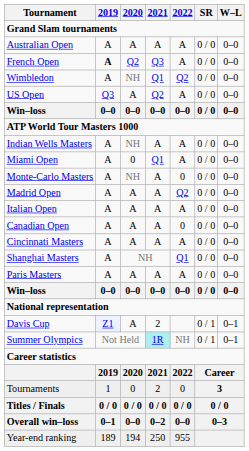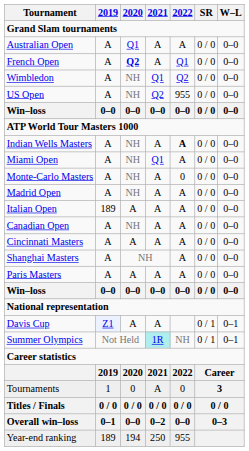Australian Open | 2020: A -> Q1
French Open | 2019: bold -> normal
French Open | 2020: normal -> bold
French Open | 2021: Q3 -> A
French Open | 2022: A -> Q1
US Open | 2019: Q3 -> A
US Open | 2020: A -> NH
US Open | 2022: A -> 955
Indian Wells Masters | 2022: normal -> bold
Miami Open | 2020: 0 -> NH
Madrid Open | 2020: A -> NH
Madrid Open | 2022: Q2 -> A
Italian Open | 2019: A -> 189
Canadian Open | 2020: A -> NH
Canadian Open | 2022: 0 -> A
Shanghai Masters | 2022: Q1 -> A
Davis Cup | 2021: 2 -> A
Tournaments | 2021: 2 -> A
